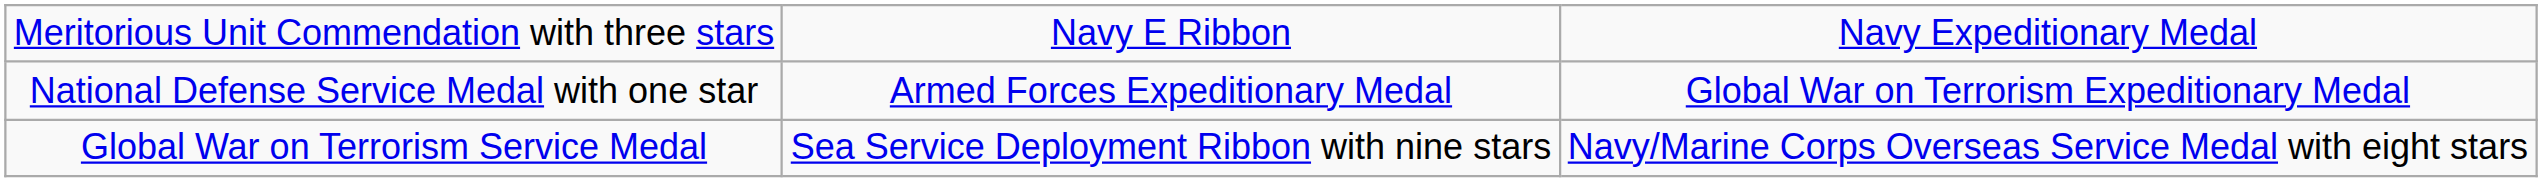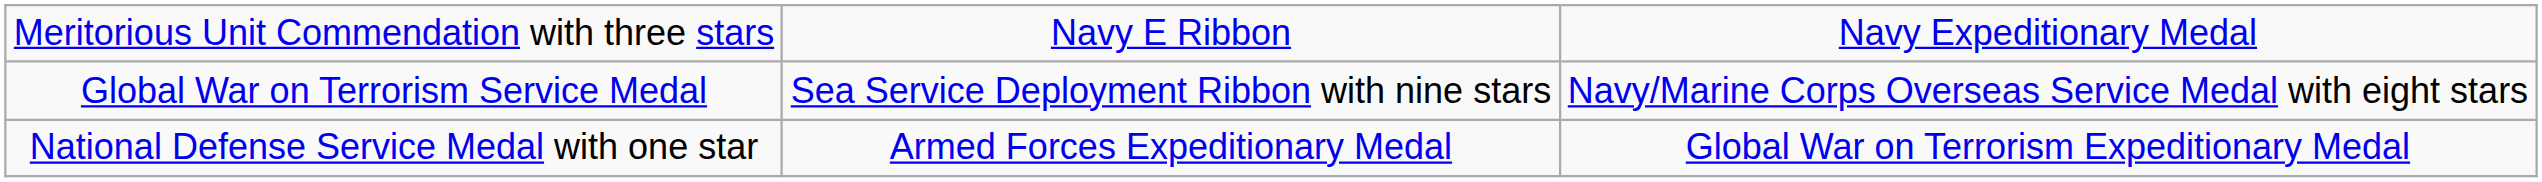rows swapped: National Defense Service Medal with one star <-> Global War on Terrorism Service Medal
